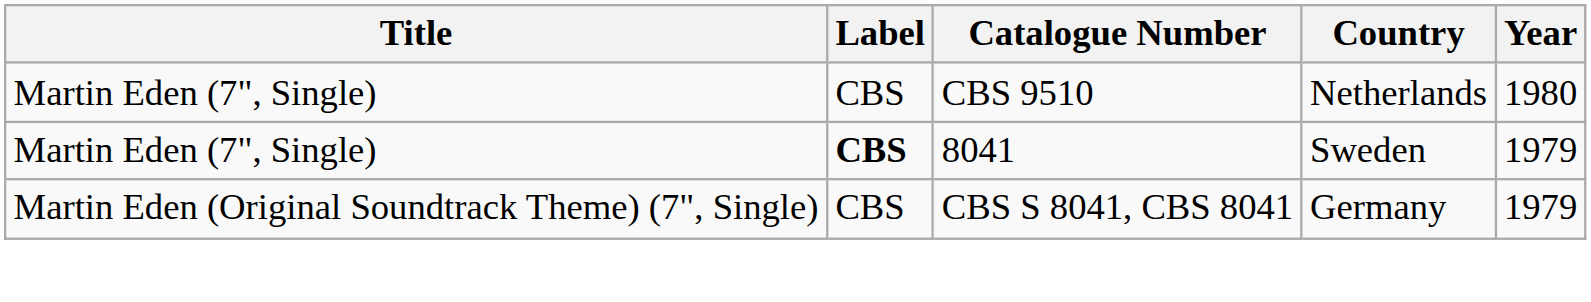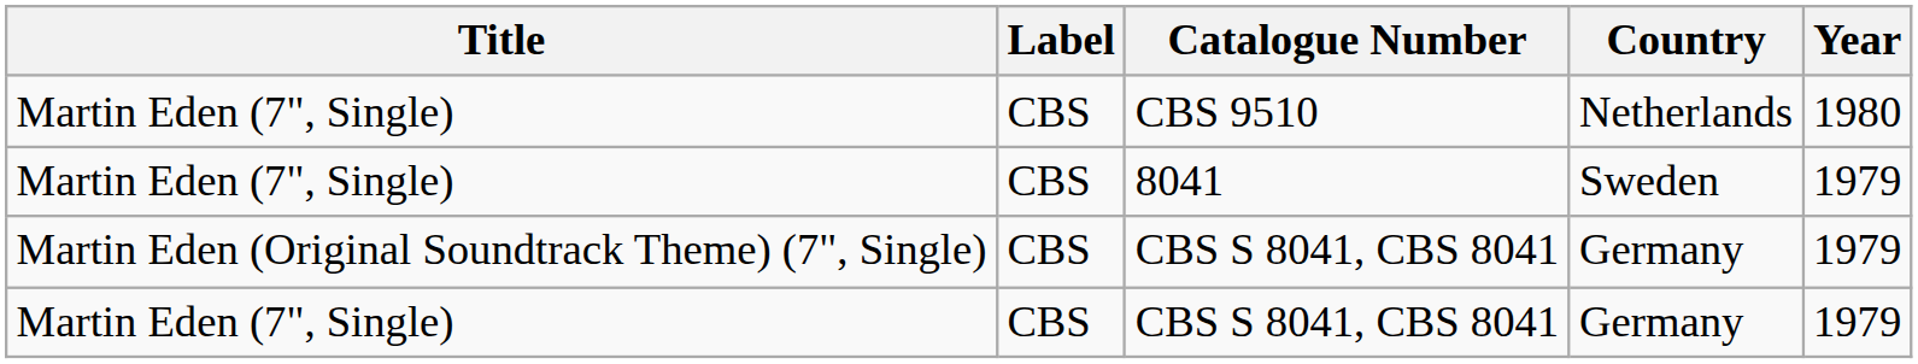8041 | Label: bold -> normal
+ row: Martin Eden (7", Single) | CBS | CBS S 8041, CBS 8041 | Germany | 1979
